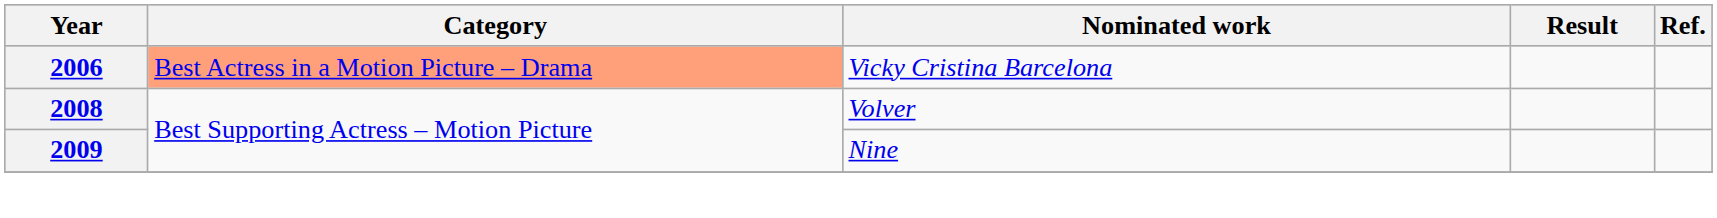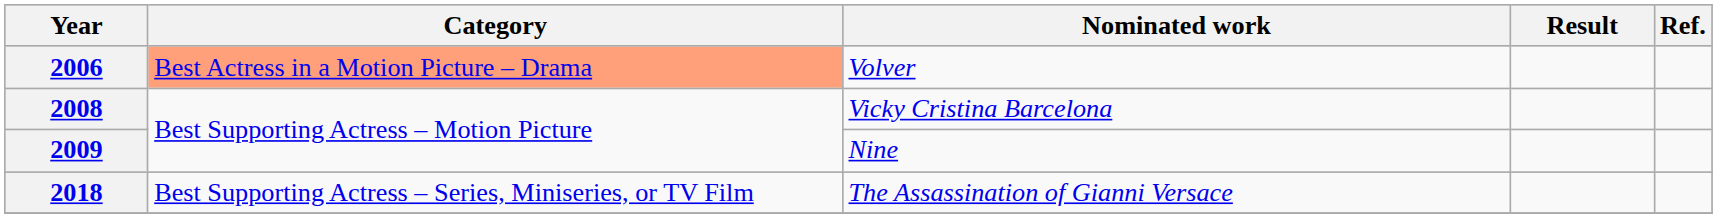2006 | Nominated work: Vicky Cristina Barcelona -> Volver
2008 | Nominated work: Volver -> Vicky Cristina Barcelona
+ row: 2018 | Best Supporting Actress – Series, Miniseries, or TV Film | The Assassination of Gianni Versace
